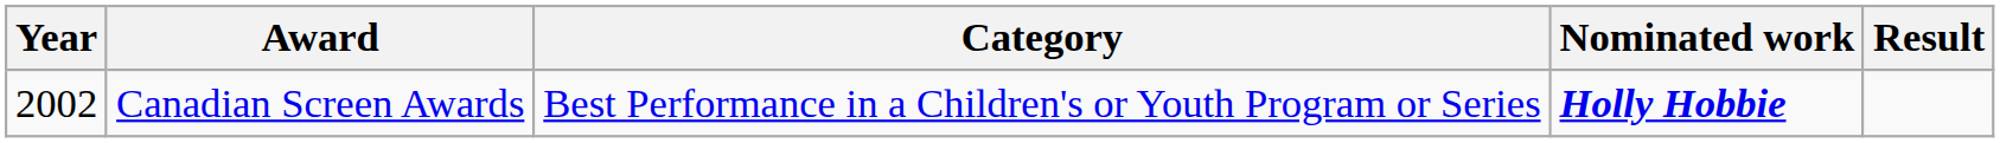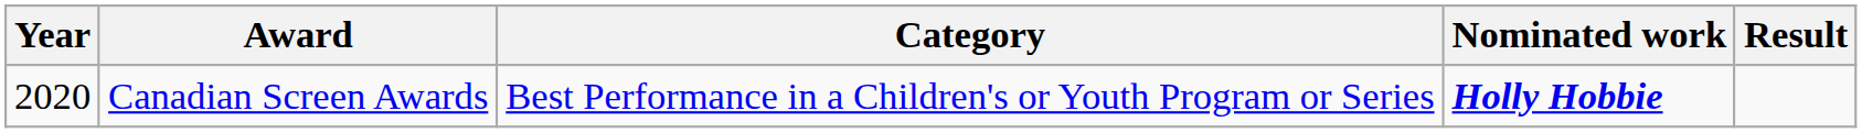Canadian Screen Awards | Year: 2002 -> 2020
